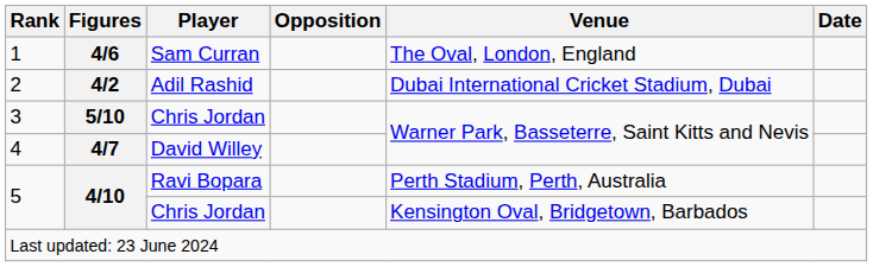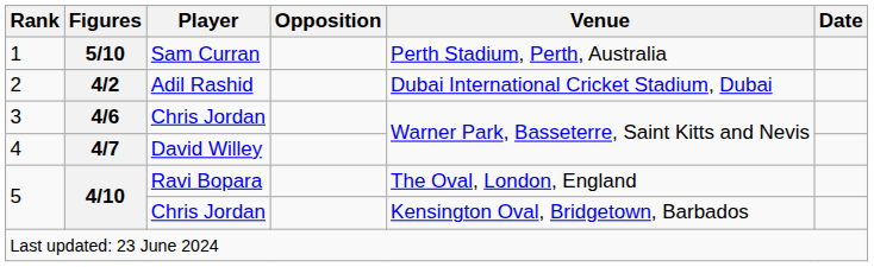1 | Figures: 4/6 -> 5/10
1 | Venue: The Oval, London, England -> Perth Stadium, Perth, Australia
3 | Figures: 5/10 -> 4/6
5 / Ravi Bopara | Venue: Perth Stadium, Perth, Australia -> The Oval, London, England
